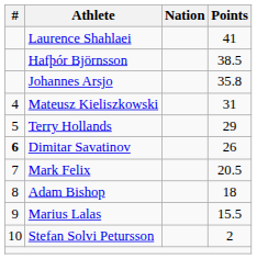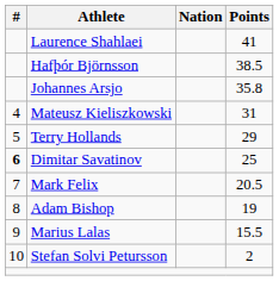Dimitar Savatinov | Points: 26 -> 25
Adam Bishop | Points: 18 -> 19
